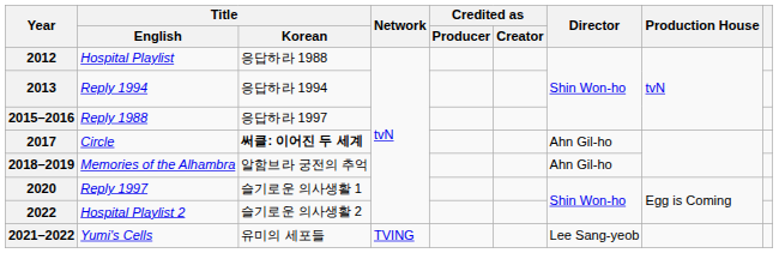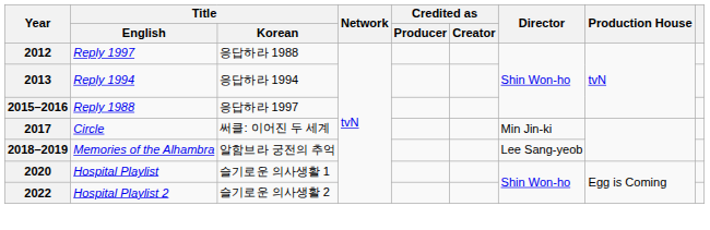2012 | Title / English: Hospital Playlist -> Reply 1997
2017 | Title / Korean: bold -> normal
2017 | Director: Ahn Gil-ho -> Min Jin-ki
2018–2019 | Director: Ahn Gil-ho -> Lee Sang-yeob
2020 | Title / English: Reply 1997 -> Hospital Playlist
- row: 2021–2022 | Yumi's Cells | 유미의 세포들 | TVING | Lee Sang-yeob
